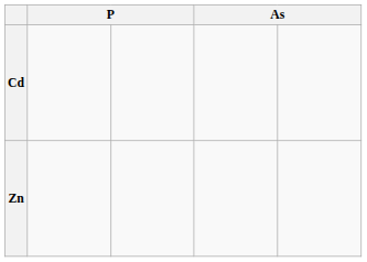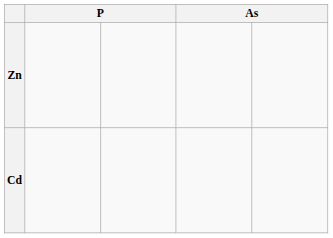rows swapped: Zn <-> Cd
